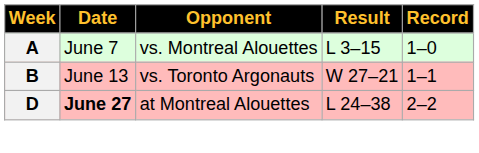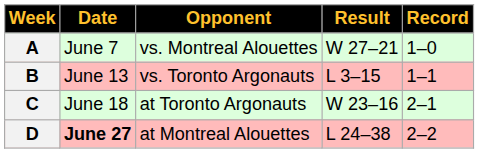A | Result: L 3–15 -> W 27–21
B | Result: W 27–21 -> L 3–15
+ row: C | June 18 | at Toronto Argonauts | W 23–16 | 2–1
